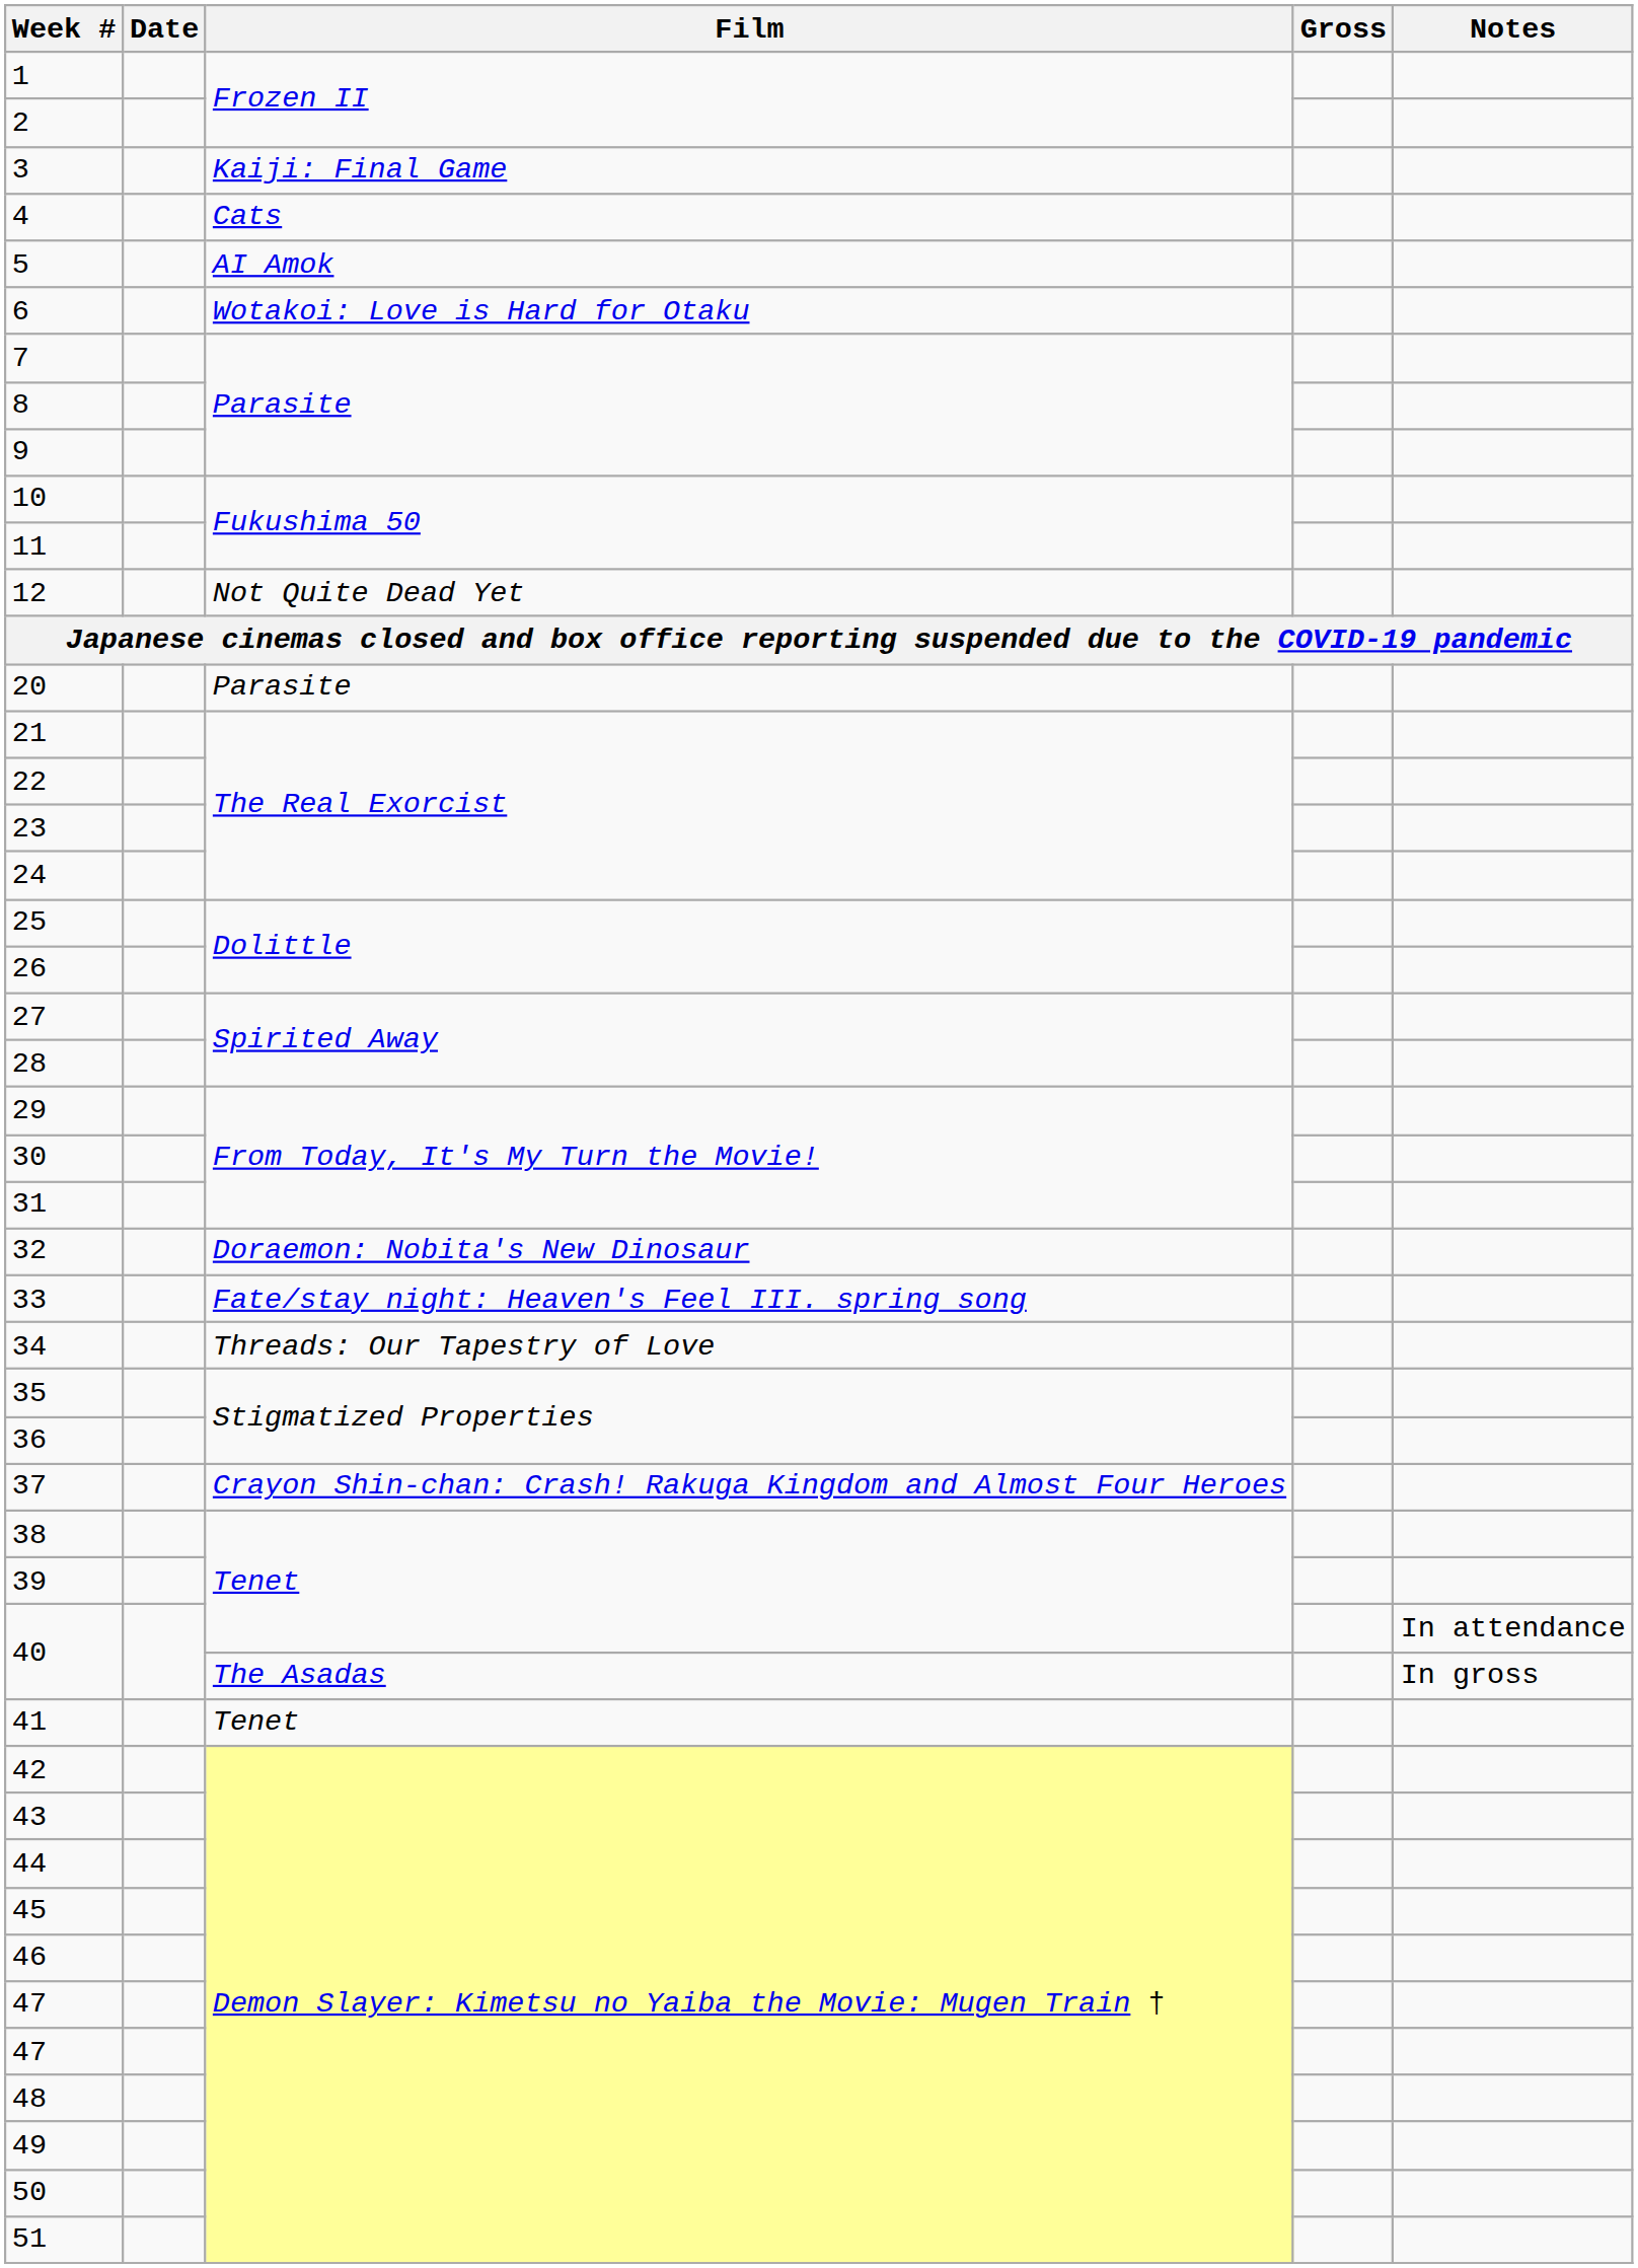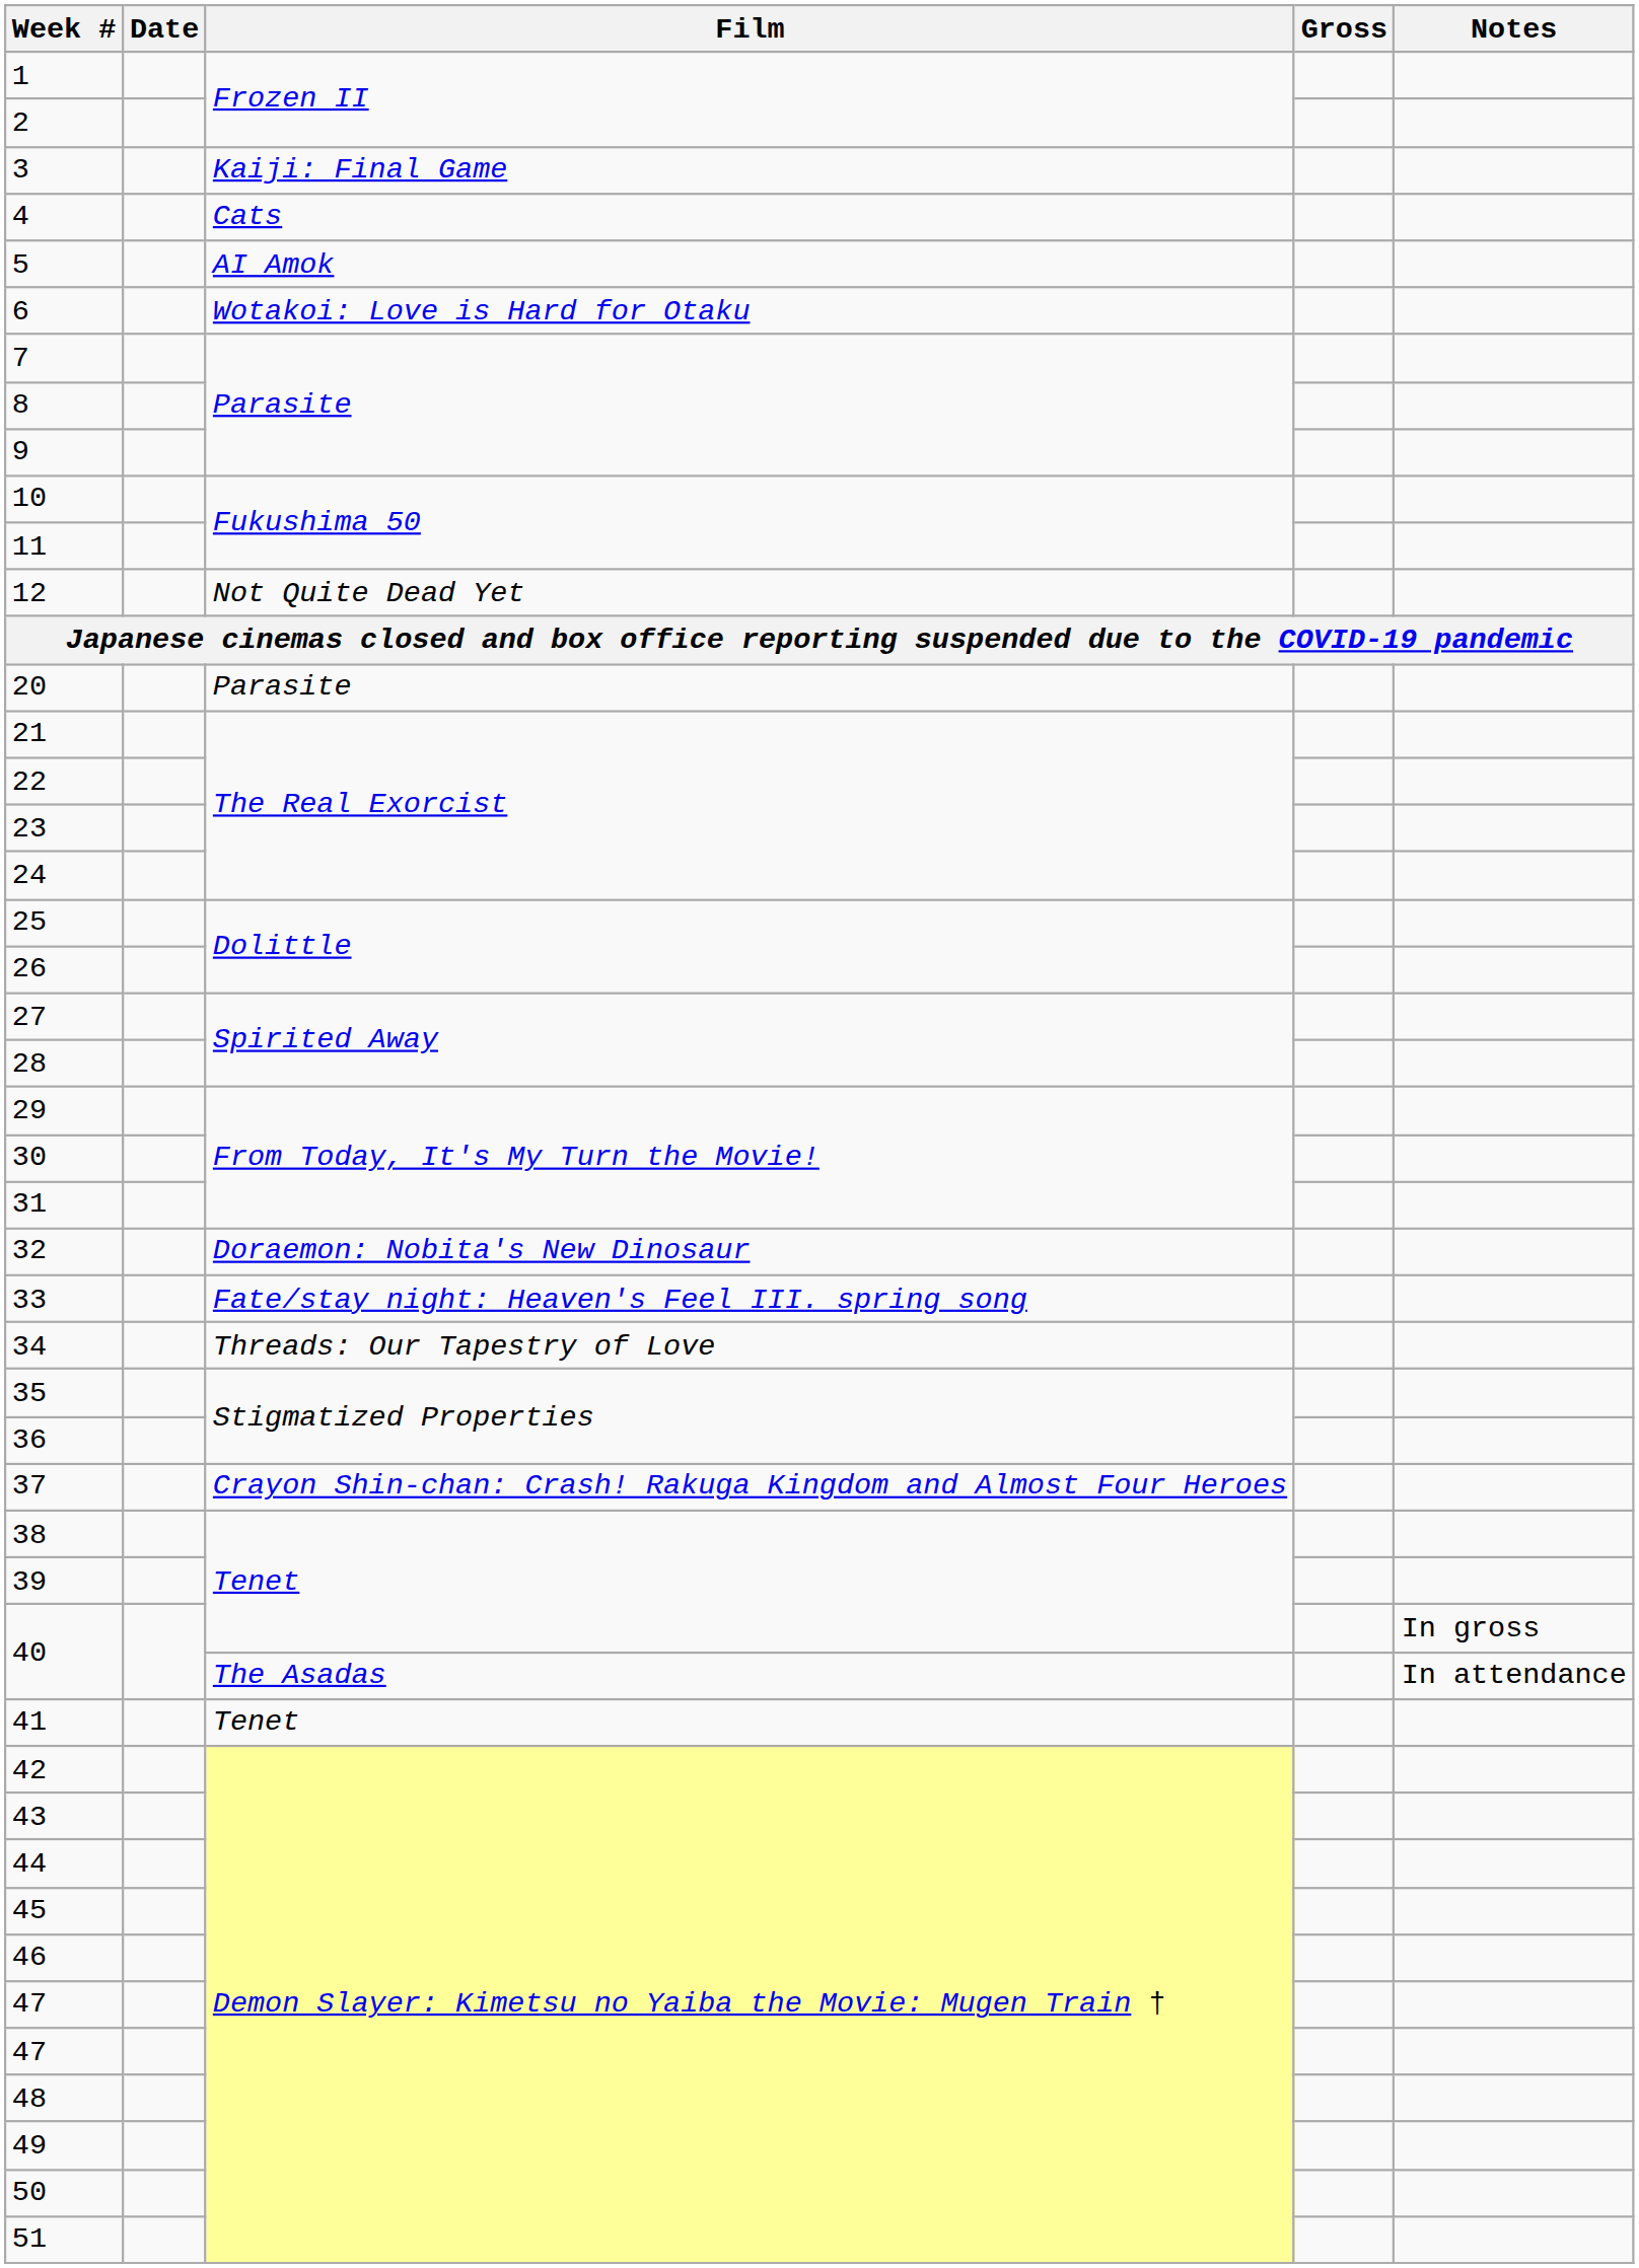40 / Tenet | Notes: In attendance -> In gross
40 / The Asadas | Notes: In gross -> In attendance
